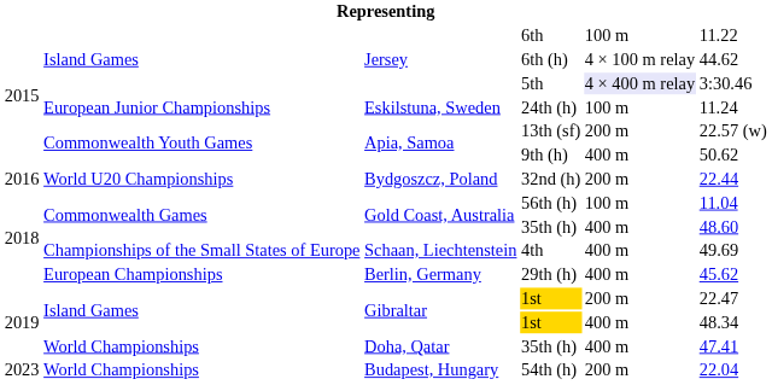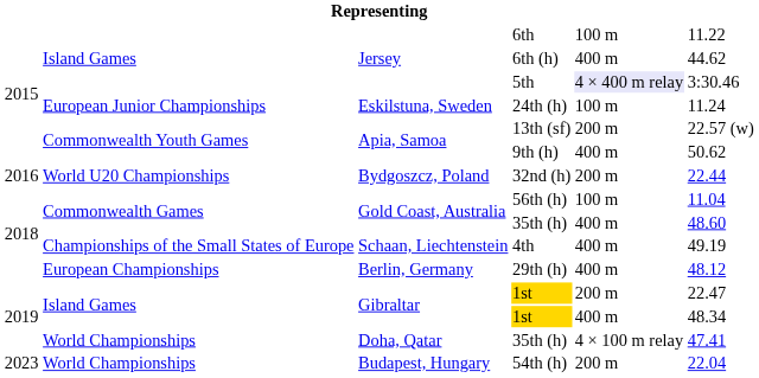6th (h) | column 5: 4 × 100 m relay -> 400 m
4th | column 6: 49.69 -> 49.19
29th (h) | column 6: 45.62 -> 48.12
Doha, Qatar / 35th (h) | column 5: 400 m -> 4 × 100 m relay
